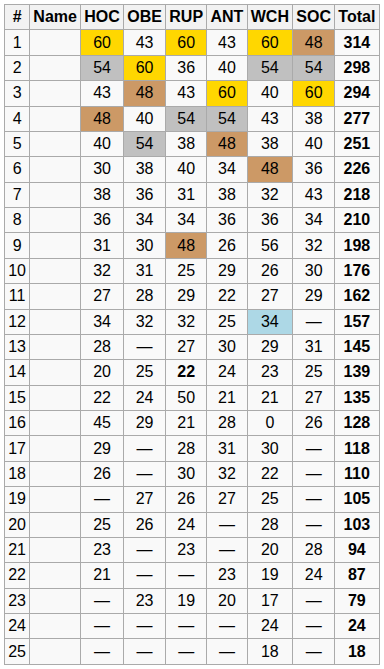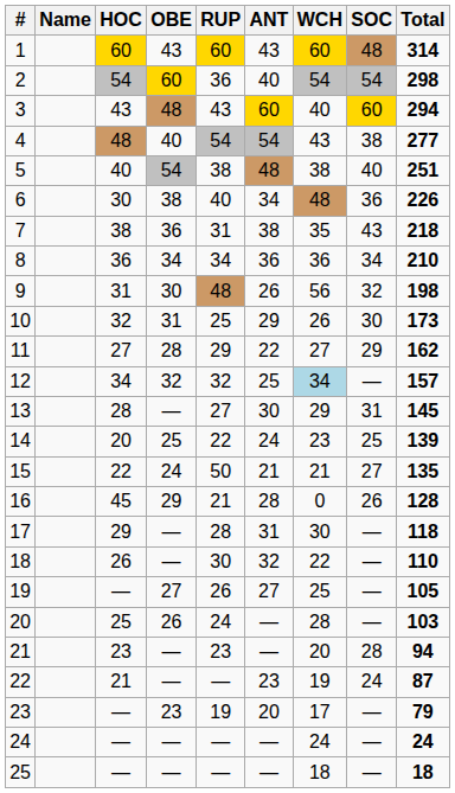7 | WCH: 32 -> 35
10 | Total: 176 -> 173
14 | RUP: bold -> normal
